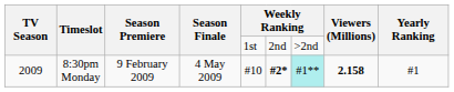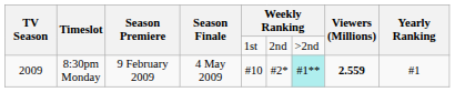2009 | column 6: bold -> normal
2009 | Viewers (Millions): 2.158 -> 2.559
